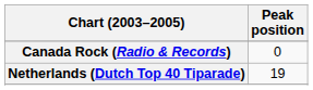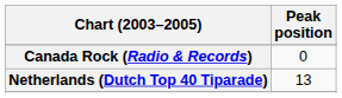Netherlands (Dutch Top 40 Tiparade) | Peak position: 19 -> 13
